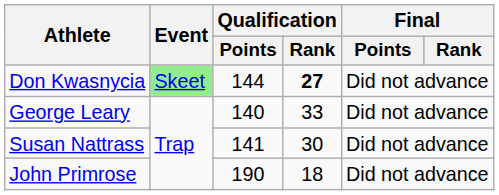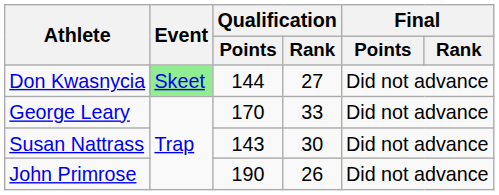Don Kwasnycia | Qualification / Rank: bold -> normal
George Leary | Qualification / Points: 140 -> 170
Susan Nattrass | Qualification / Points: 141 -> 143
John Primrose | Qualification / Rank: 18 -> 26
